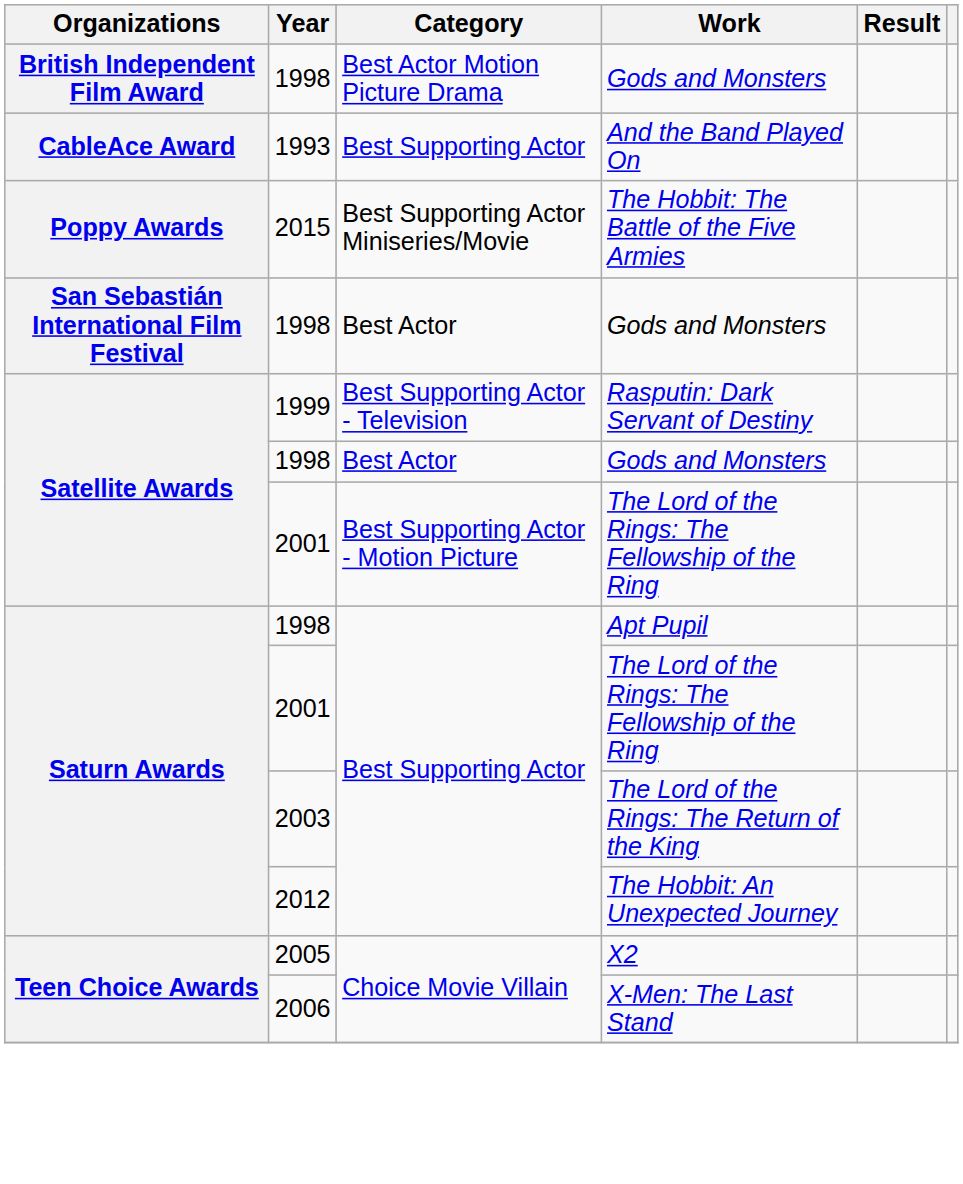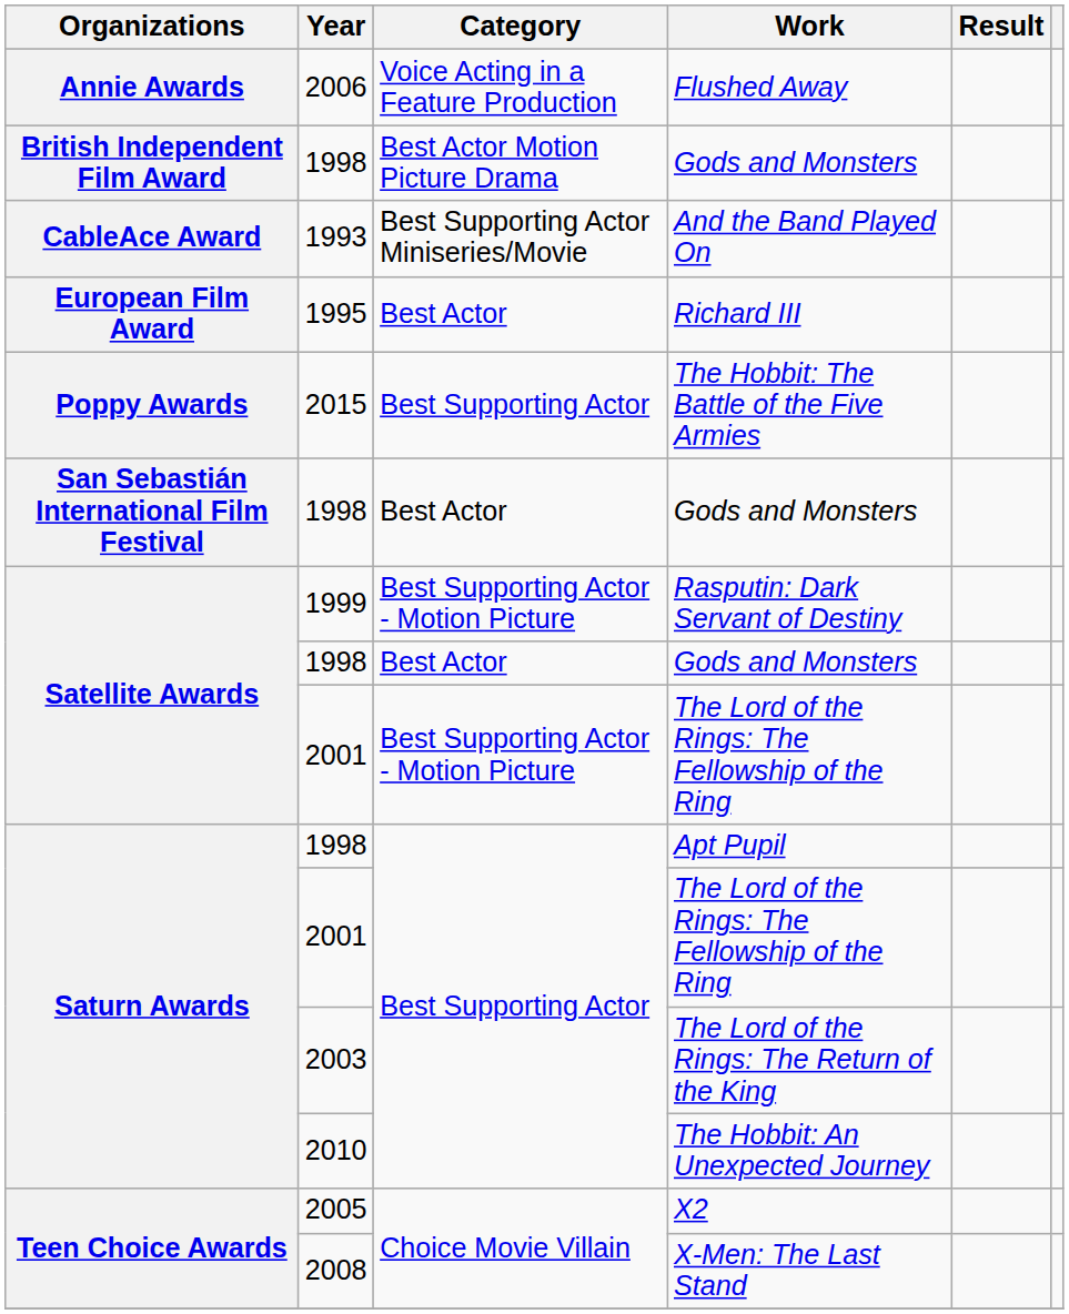+ row: Annie Awards | 2006 | Voice Acting in a Feature Production | Flushed Away
And the Band Played On | Category: Best Supporting Actor -> Best Supporting Actor Miniseries/Movie
+ row: European Film Award | 1995 | Best Actor | Richard III
The Hobbit: The Battle of the Five Armies | Category: Best Supporting Actor Miniseries/Movie -> Best Supporting Actor
Rasputin: Dark Servant of Destiny | Category: Best Supporting Actor - Television -> Best Supporting Actor - Motion Picture
The Hobbit: An Unexpected Journey | Year: 2012 -> 2010
X-Men: The Last Stand | Year: 2006 -> 2008
